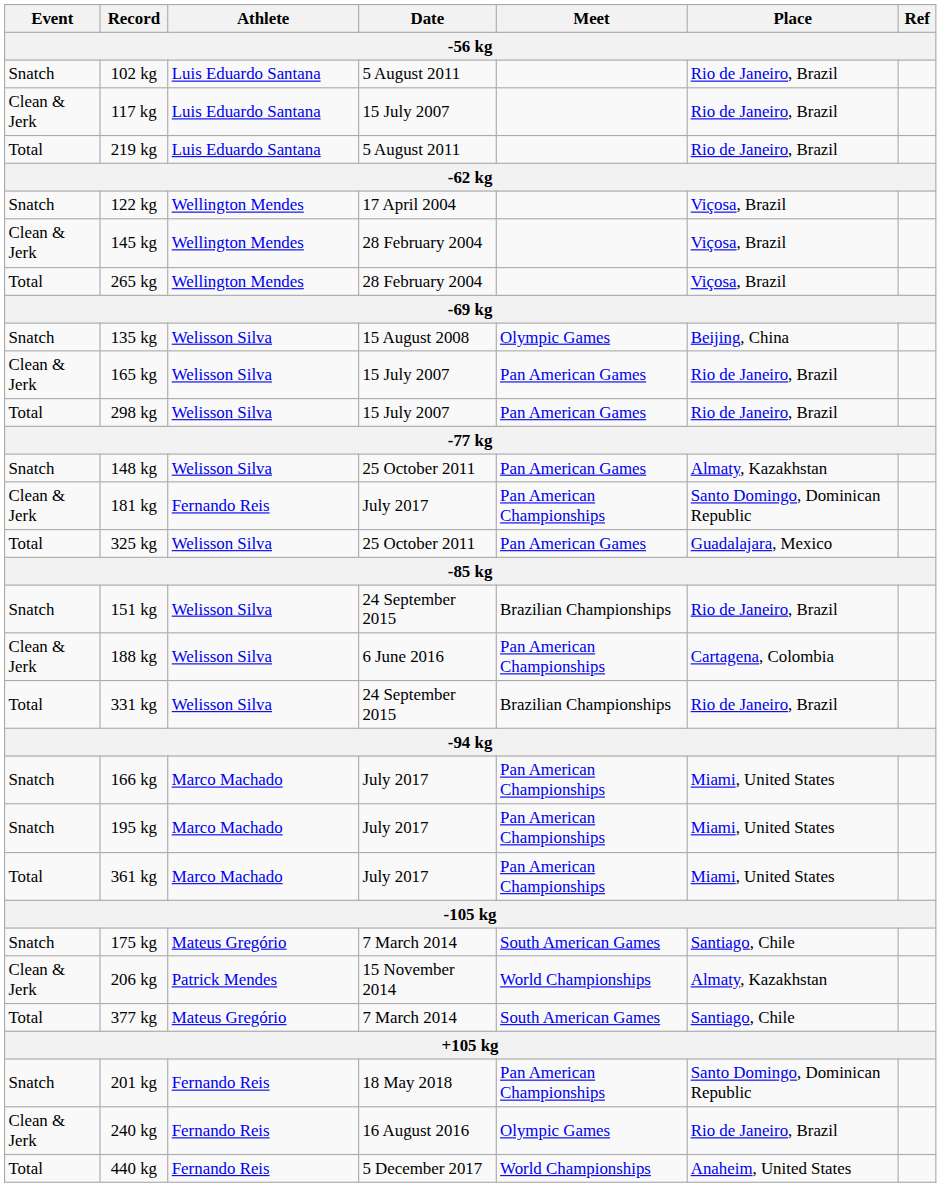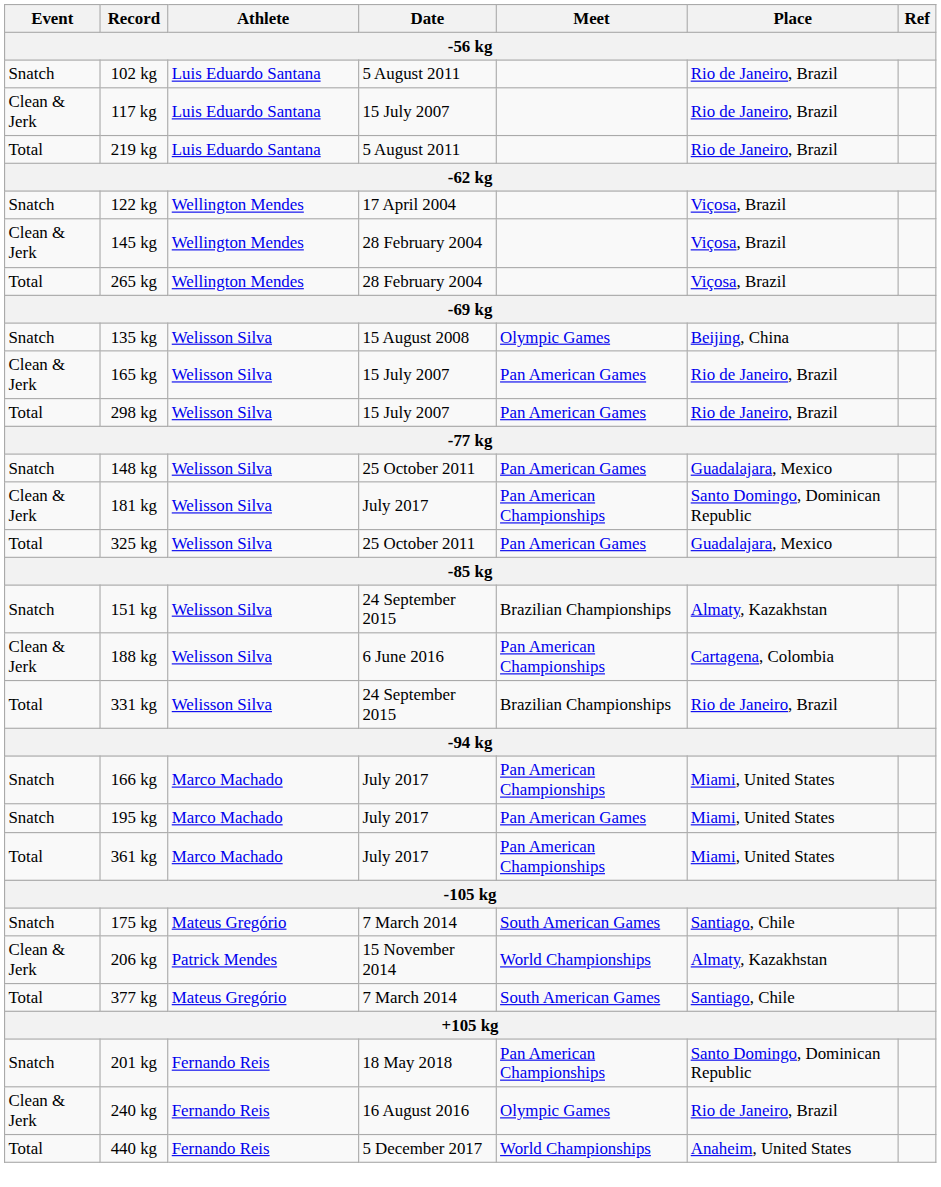148 kg | Place: Almaty, Kazakhstan -> Guadalajara, Mexico
181 kg | Athlete: Fernando Reis -> Welisson Silva
151 kg | Place: Rio de Janeiro, Brazil -> Almaty, Kazakhstan
195 kg | Meet: Pan American Championships -> Pan American Games
